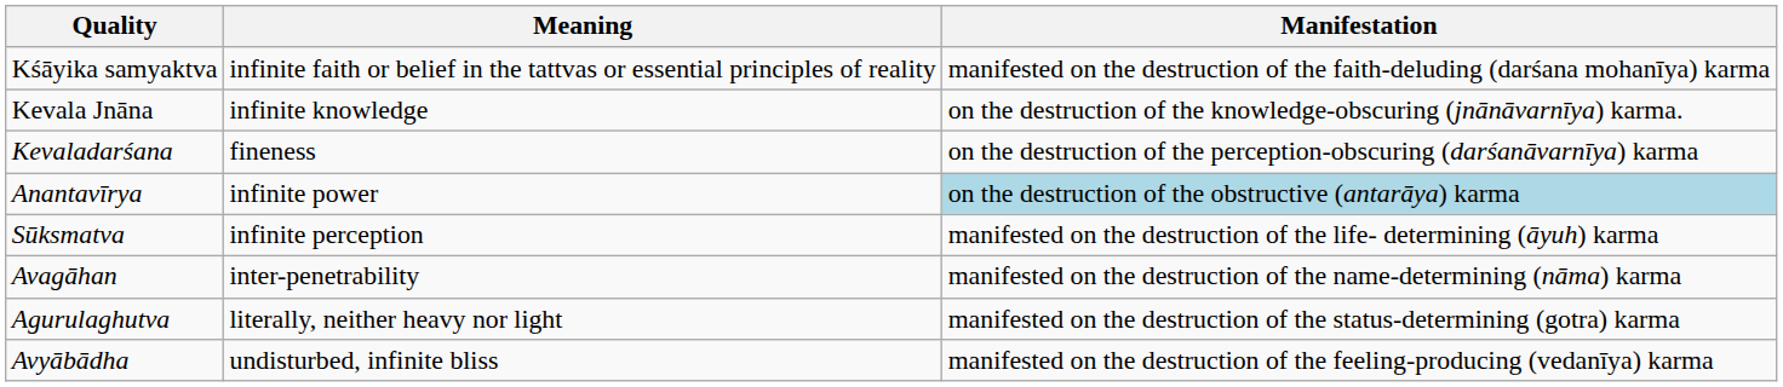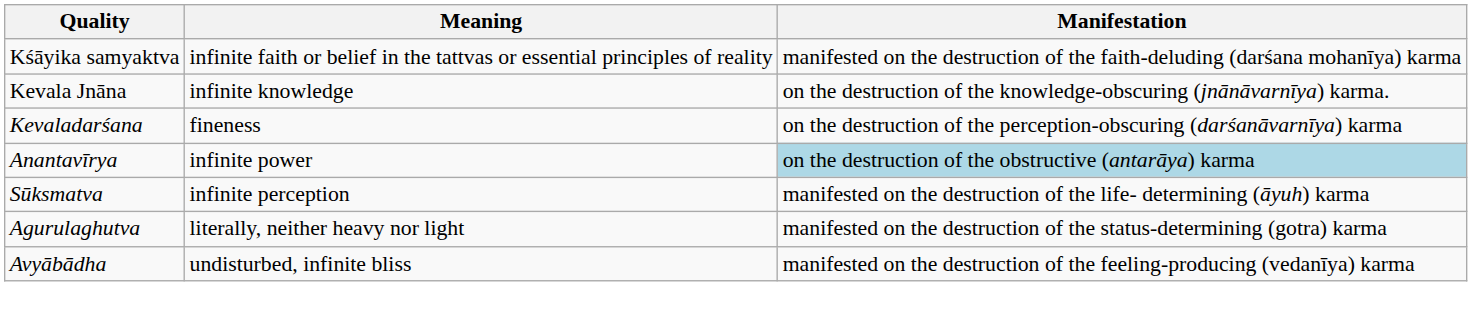- row: Avagāhan | inter-penetrability | manifested on the destruction of the name-determining (nāma) karma
